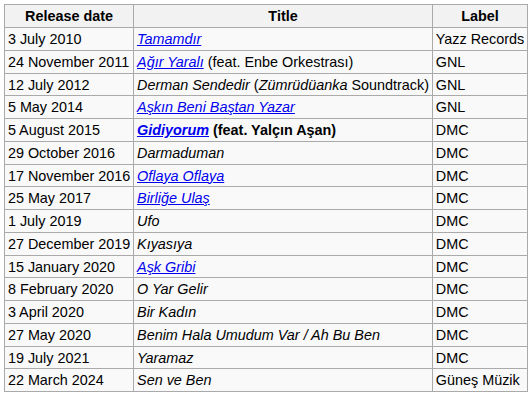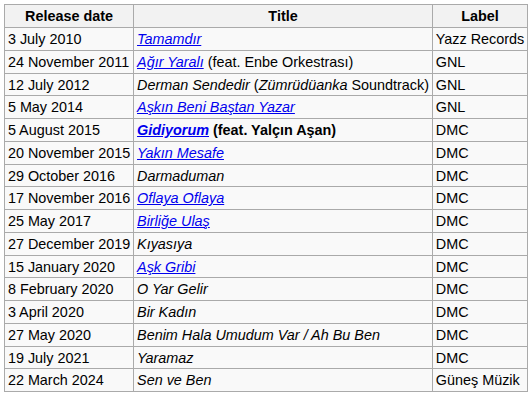+ row: 20 November 2015 | Yakın Mesafe | DMC
- row: 1 July 2019 | Ufo | DMC
